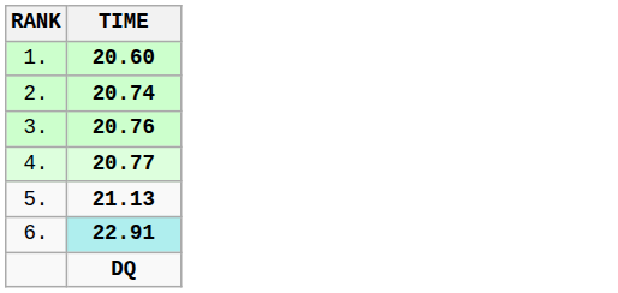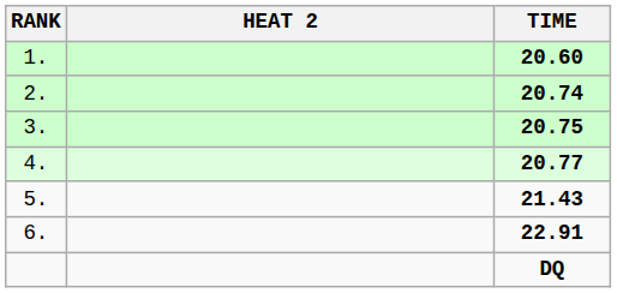+ column: HEAT 2
3. | TIME: 20.76 -> 20.75
5. | TIME: 21.13 -> 21.43
6. | TIME: paleturquoise background -> no background
